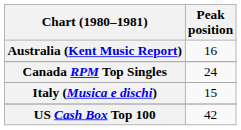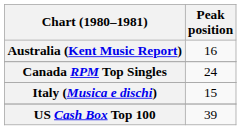US Cash Box Top 100 | Peak position: 42 -> 39
